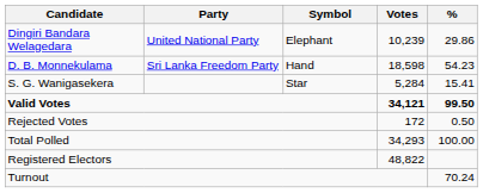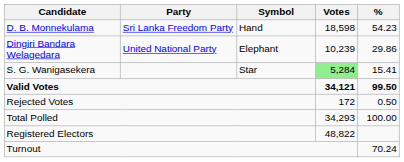rows swapped: D. B. Monnekulama <-> Dingiri Bandara Welagedara
S. G. Wanigasekera | Votes: no background -> lightgreen background
